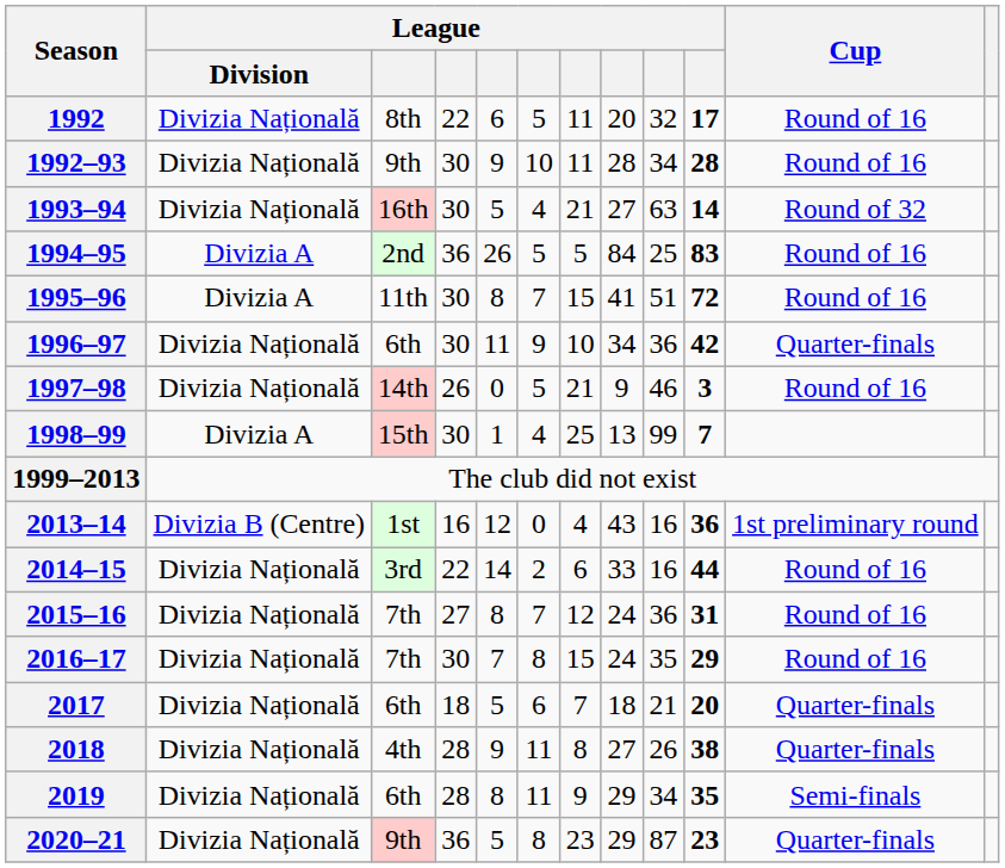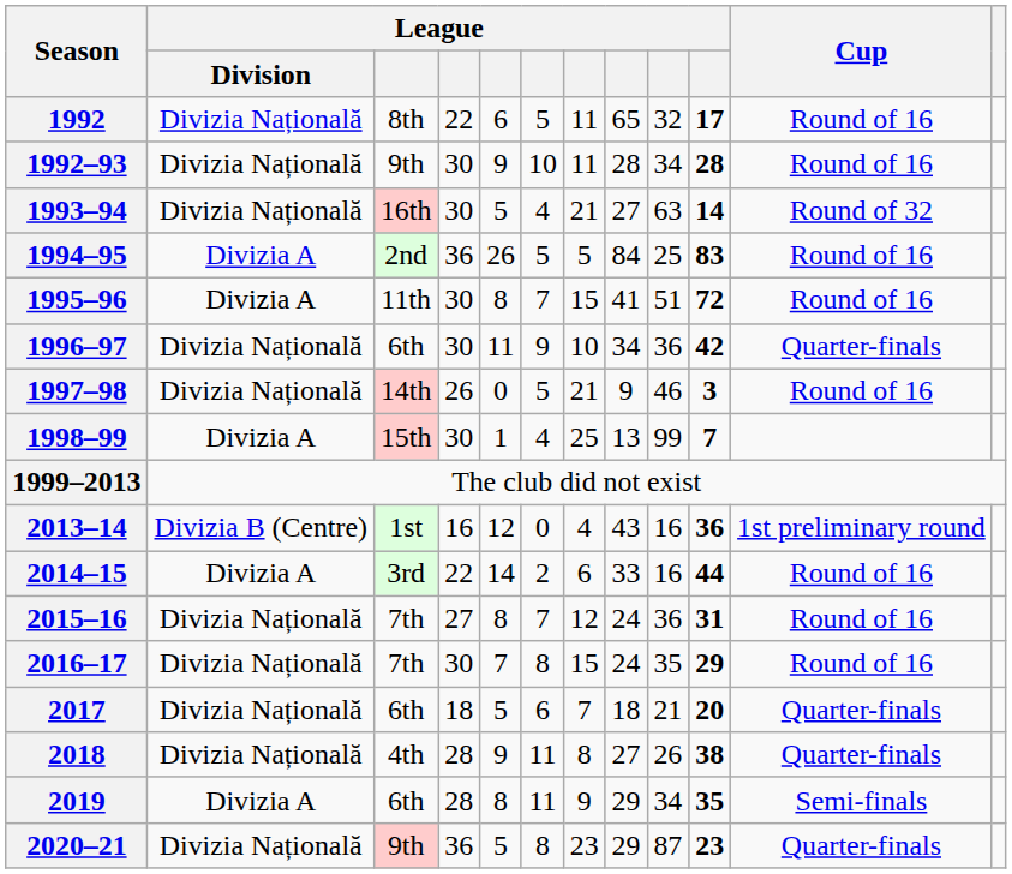1992 | column 8: 20 -> 65
2014–15 | League / Division: Divizia Națională -> Divizia A
2019 | League / Division: Divizia Națională -> Divizia A
